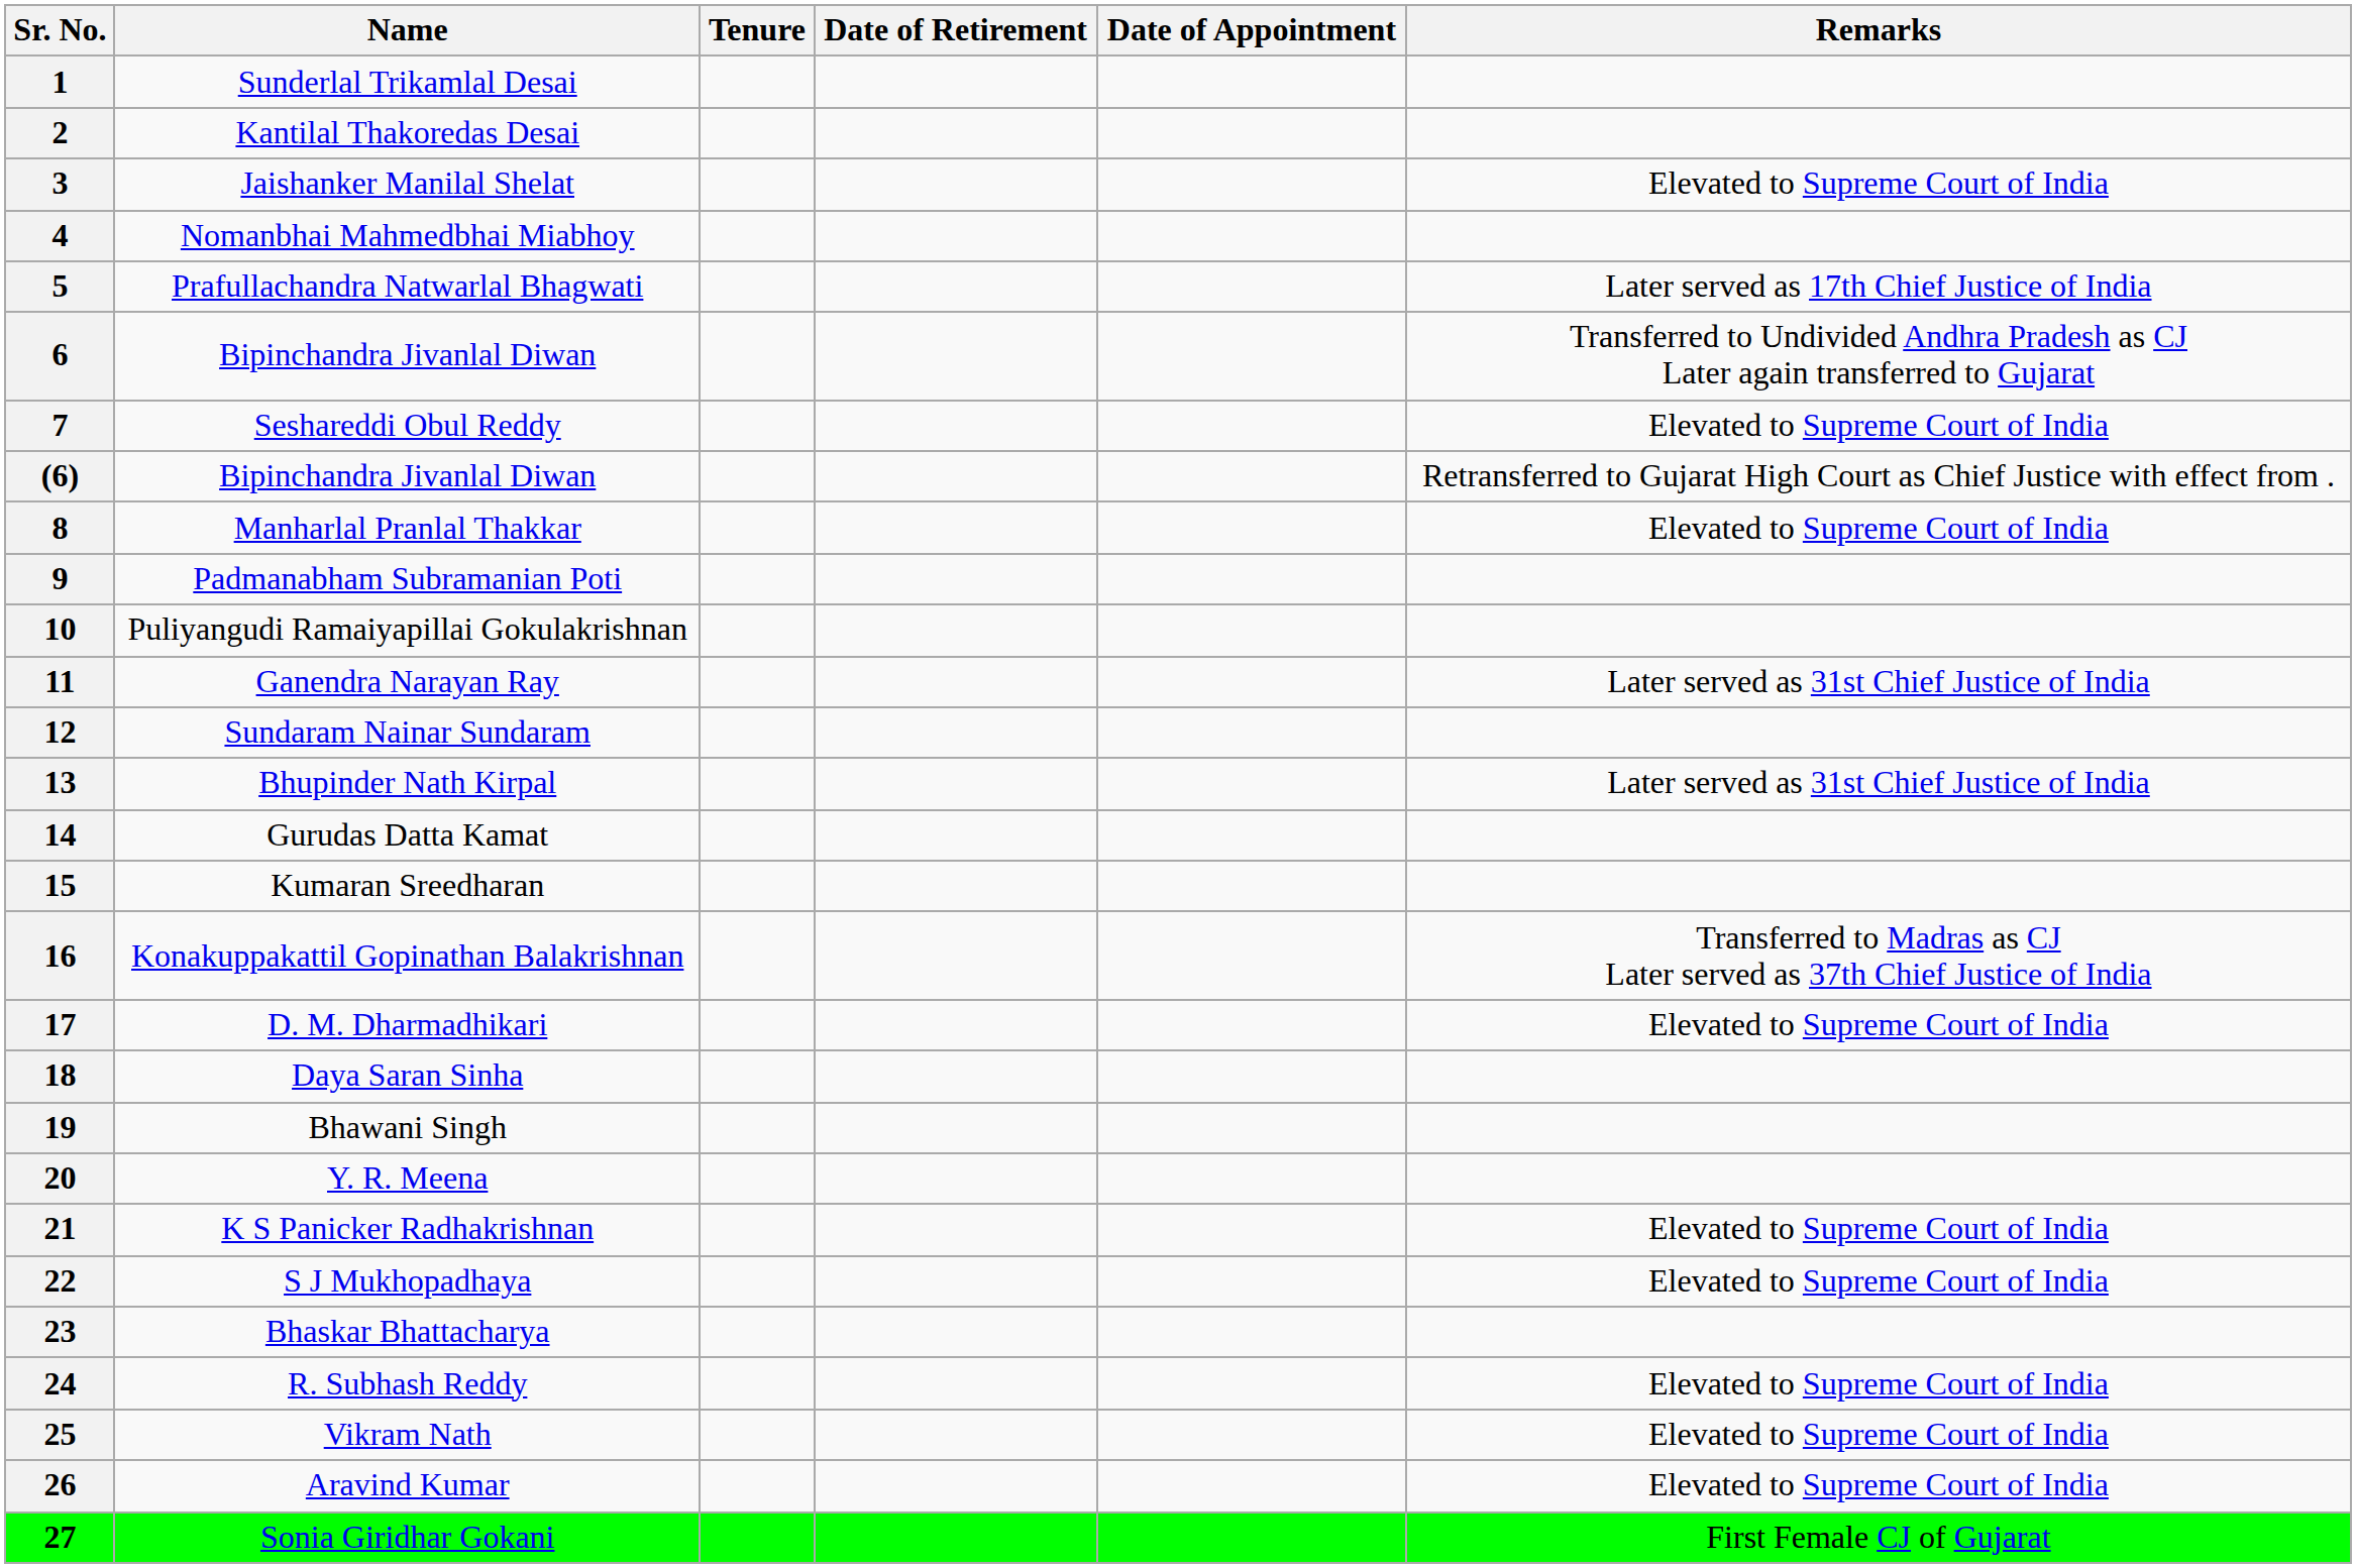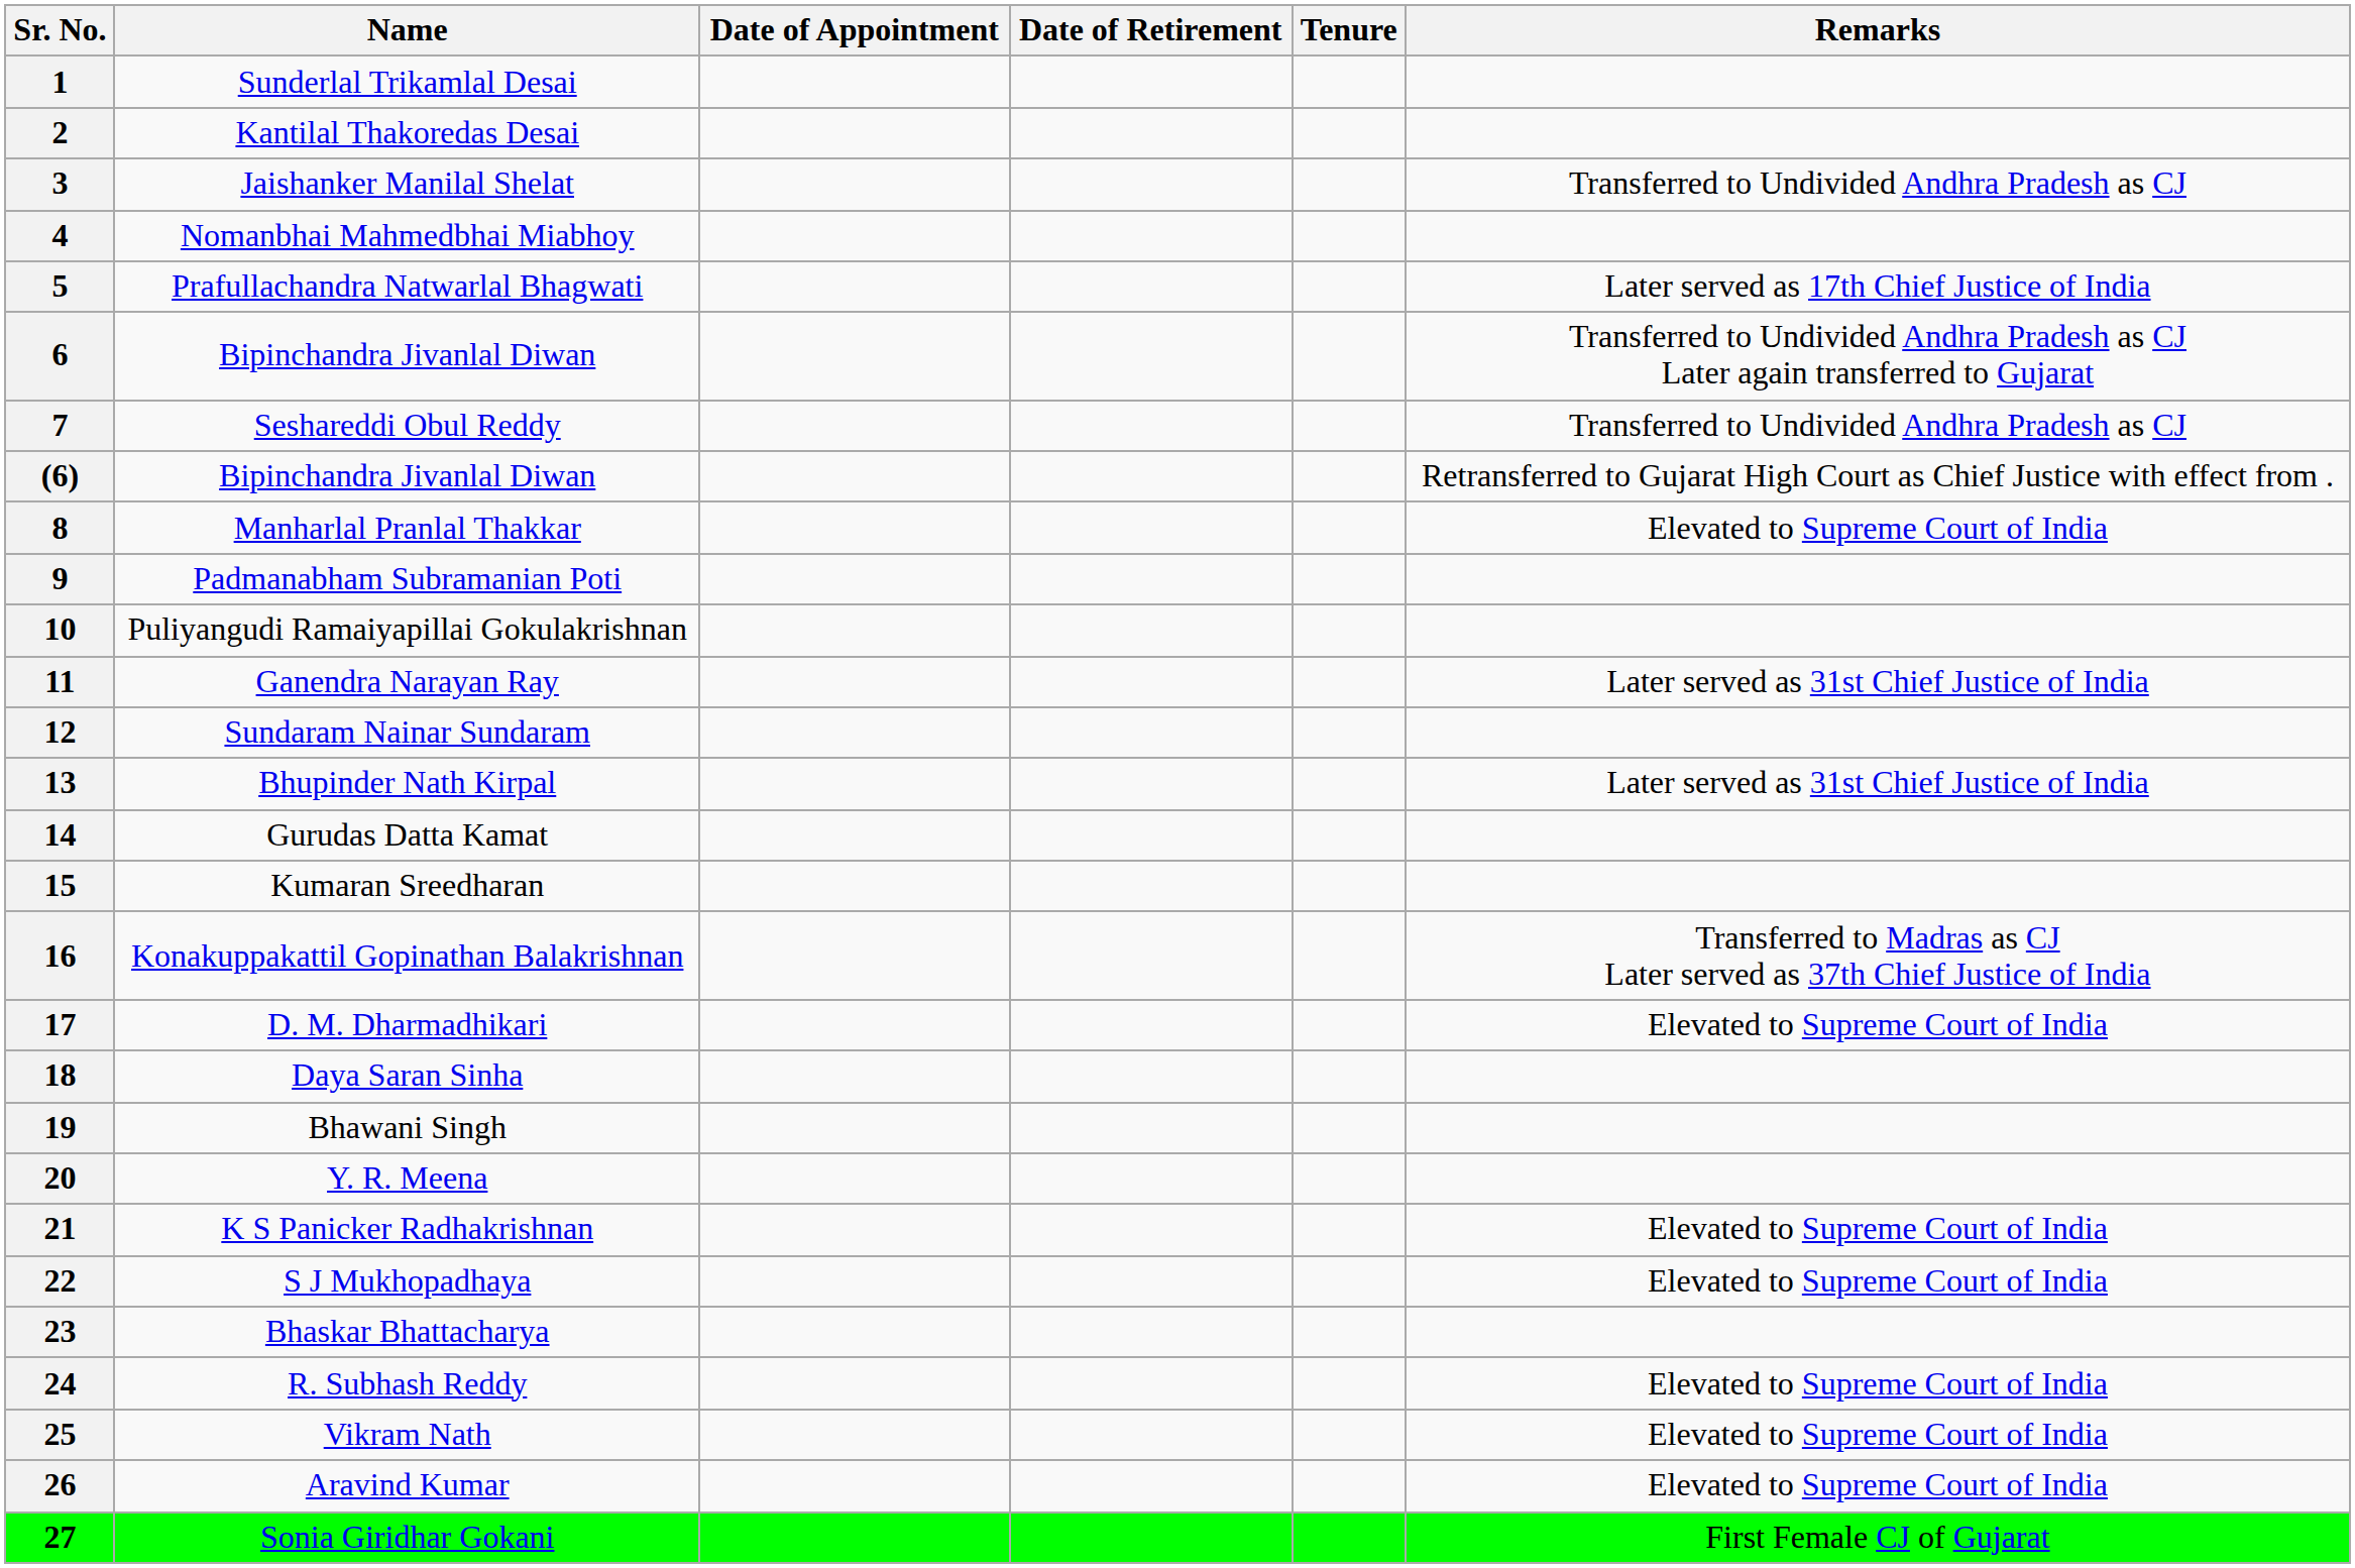columns swapped: Date of Appointment <-> Tenure
3 | Remarks: Elevated to Supreme Court of India -> Transferred to Undivided Andhra Pradesh as CJ
7 | Remarks: Elevated to Supreme Court of India -> Transferred to Undivided Andhra Pradesh as CJ
